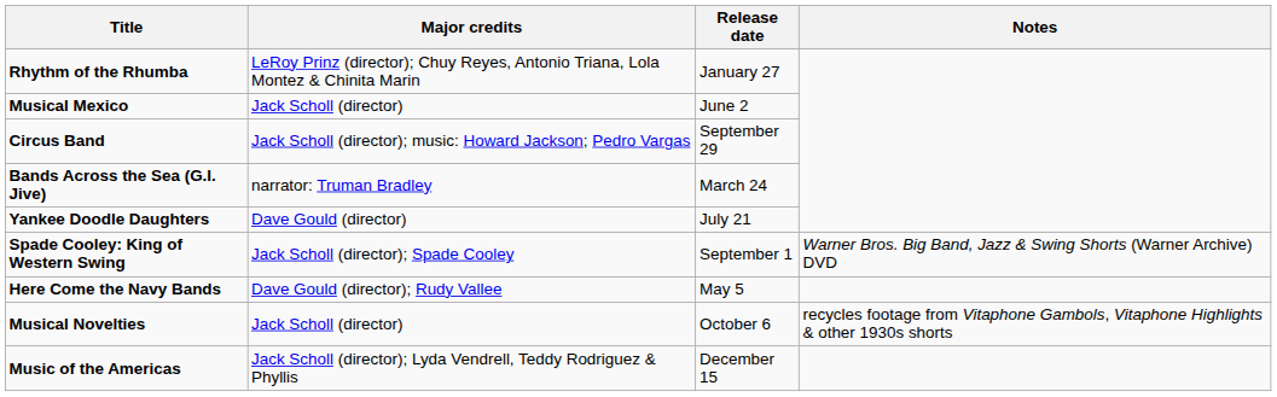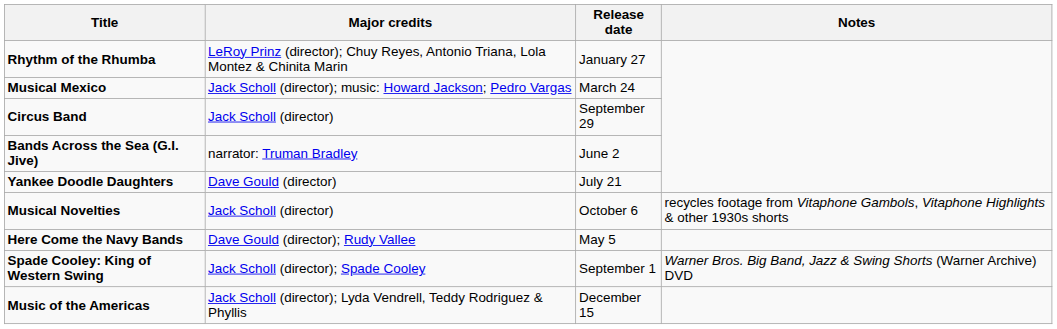Musical Mexico | Major credits: Jack Scholl (director) -> Jack Scholl (director); music: Howard Jackson; Pedro Vargas
Musical Mexico | Release date: June 2 -> March 24
Circus Band | Major credits: Jack Scholl (director); music: Howard Jackson; Pedro Vargas -> Jack Scholl (director)
Bands Across the Sea (G.I. Jive) | Release date: March 24 -> June 2
rows swapped: Spade Cooley: King of Western Swing <-> Musical Novelties
